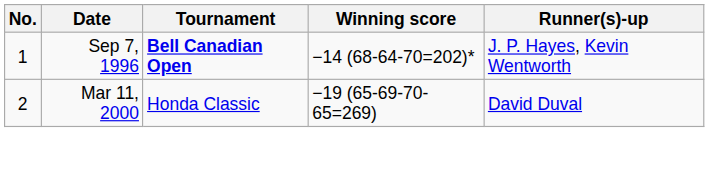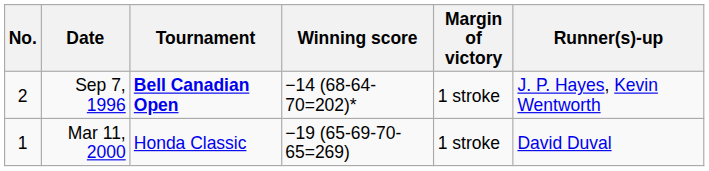+ column: Margin of victory | 1 stroke | 1 stroke
Sep 7, 1996 | No.: 1 -> 2
Mar 11, 2000 | No.: 2 -> 1
